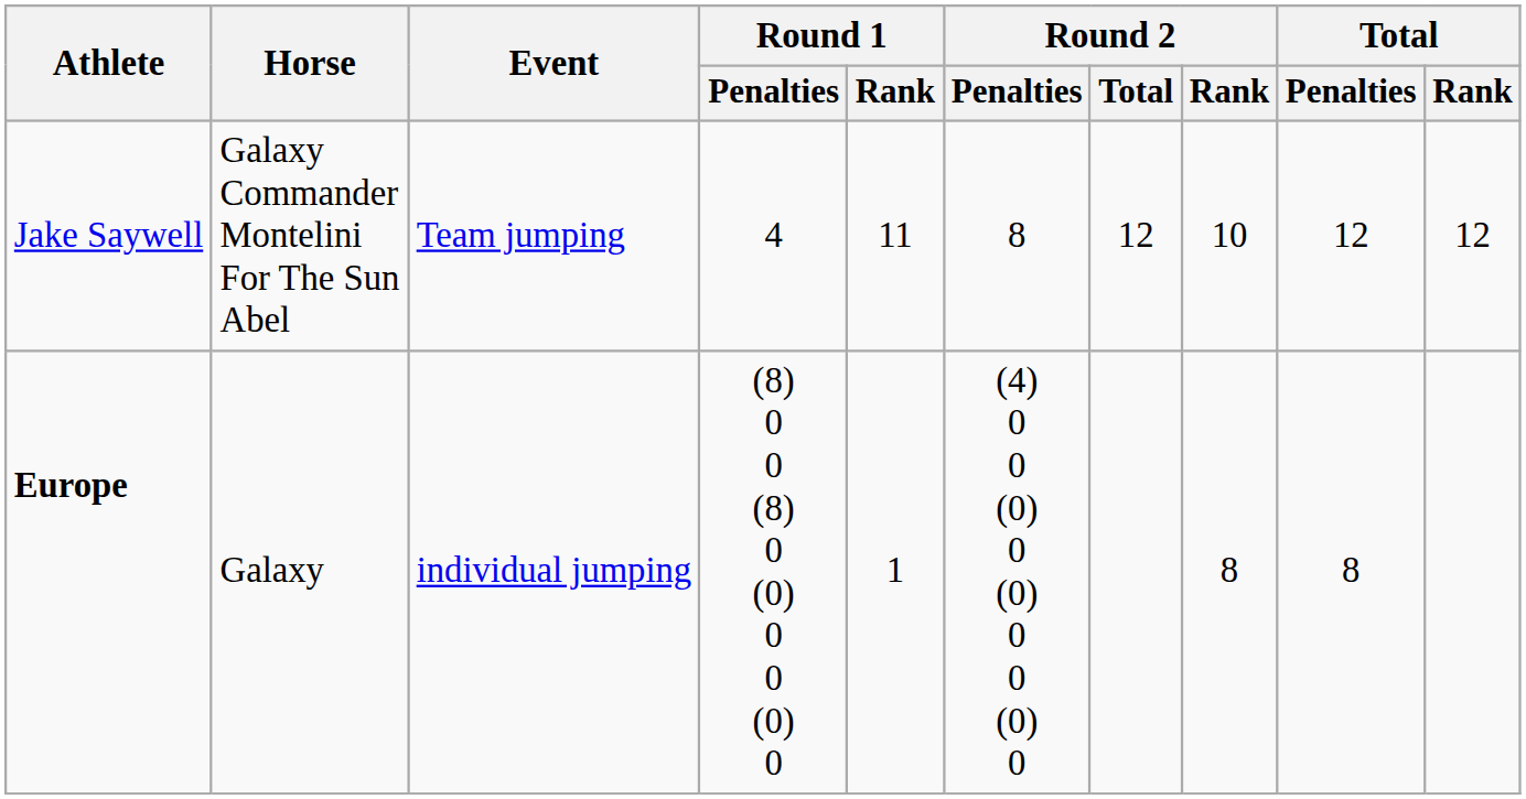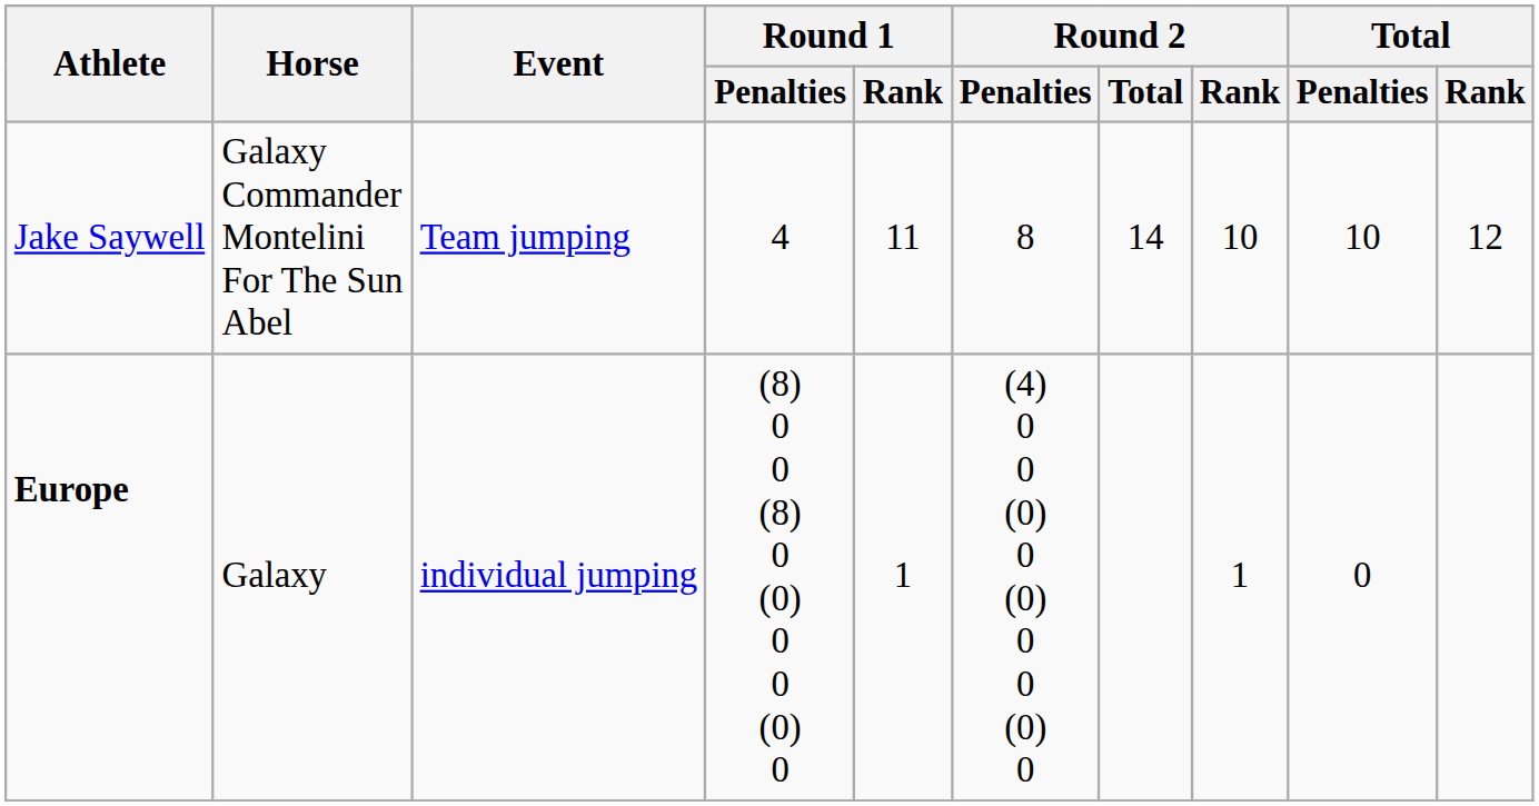Jake Saywell | Round 2 / Total: 12 -> 14
Jake Saywell | Total / Penalties: 12 -> 10
Europe | Round 2 / Rank: 8 -> 1
Europe | Total / Penalties: 8 -> 0
